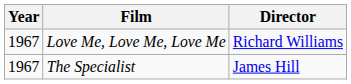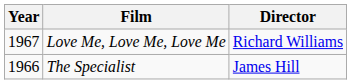The Specialist | Year: 1967 -> 1966
